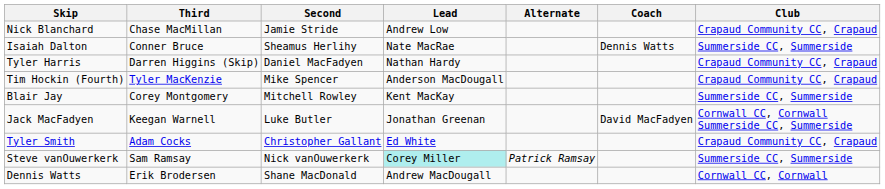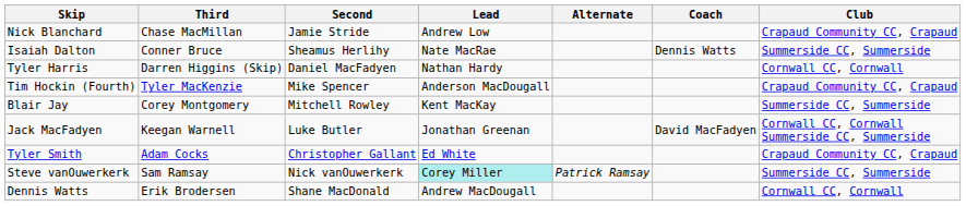Tyler Harris | Club: Crapaud Community CC, Crapaud -> Cornwall CC, Cornwall
